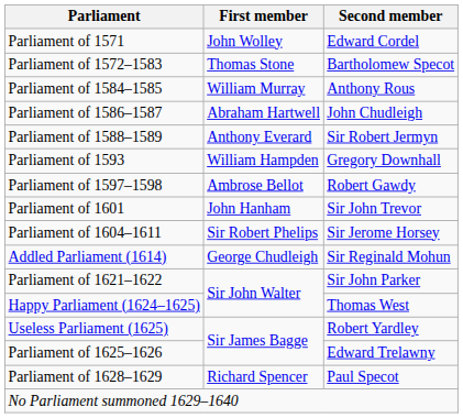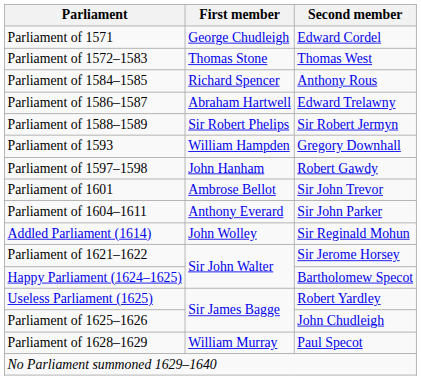Parliament of 1571 | First member: John Wolley -> George Chudleigh
Parliament of 1572–1583 | Second member: Bartholomew Specot -> Thomas West
Parliament of 1584–1585 | First member: William Murray -> Richard Spencer
Parliament of 1586–1587 | Second member: John Chudleigh -> Edward Trelawny
Parliament of 1588–1589 | First member: Anthony Everard -> Sir Robert Phelips
Parliament of 1597–1598 | First member: Ambrose Bellot -> John Hanham
Parliament of 1601 | First member: John Hanham -> Ambrose Bellot
Parliament of 1604–1611 | First member: Sir Robert Phelips -> Anthony Everard
Parliament of 1604–1611 | Second member: Sir Jerome Horsey -> Sir John Parker
Addled Parliament (1614) | First member: George Chudleigh -> John Wolley
Parliament of 1621–1622 | Second member: Sir John Parker -> Sir Jerome Horsey
Happy Parliament (1624–1625) | Second member: Thomas West -> Bartholomew Specot
Parliament of 1625–1626 | Second member: Edward Trelawny -> John Chudleigh
Parliament of 1628–1629 | First member: Richard Spencer -> William Murray
